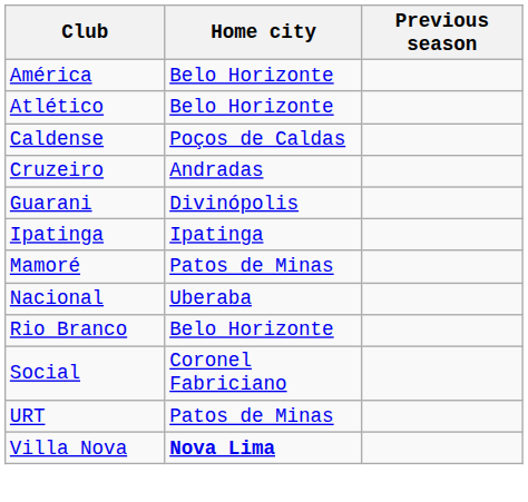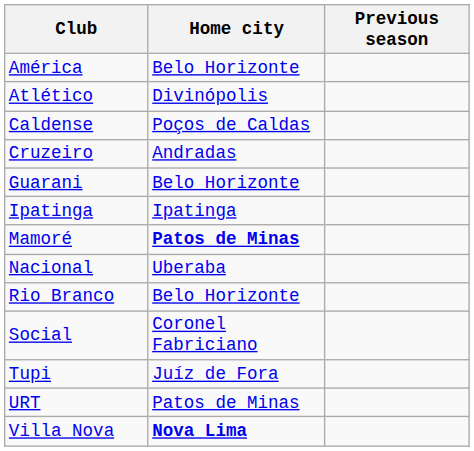Atlético | Home city: Belo Horizonte -> Divinópolis
Guarani | Home city: Divinópolis -> Belo Horizonte
Mamoré | Home city: normal -> bold
+ row: Tupi | Juíz de Fora
